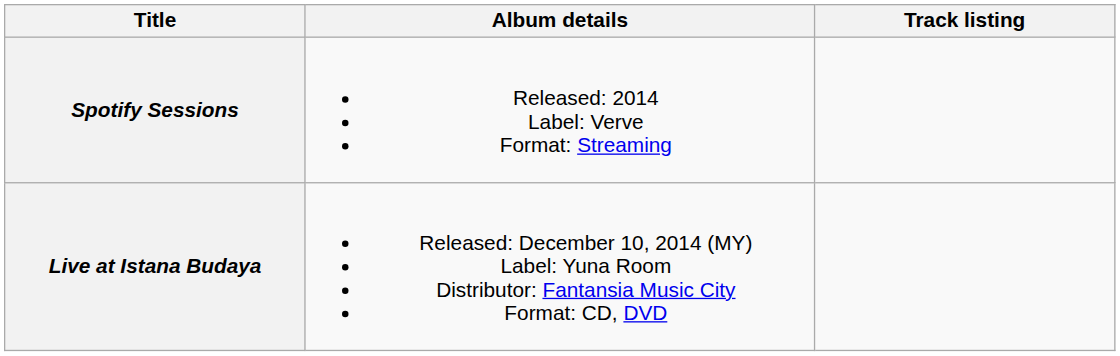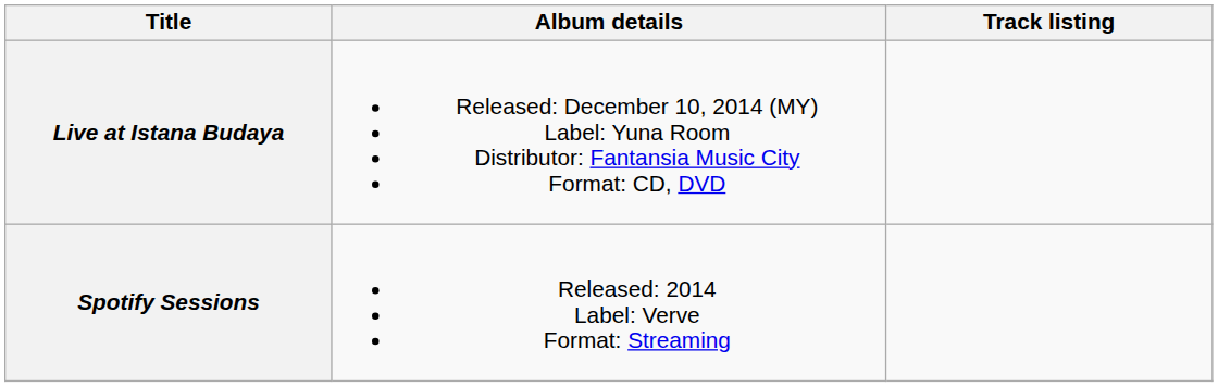rows swapped: Live at Istana Budaya <-> Spotify Sessions
